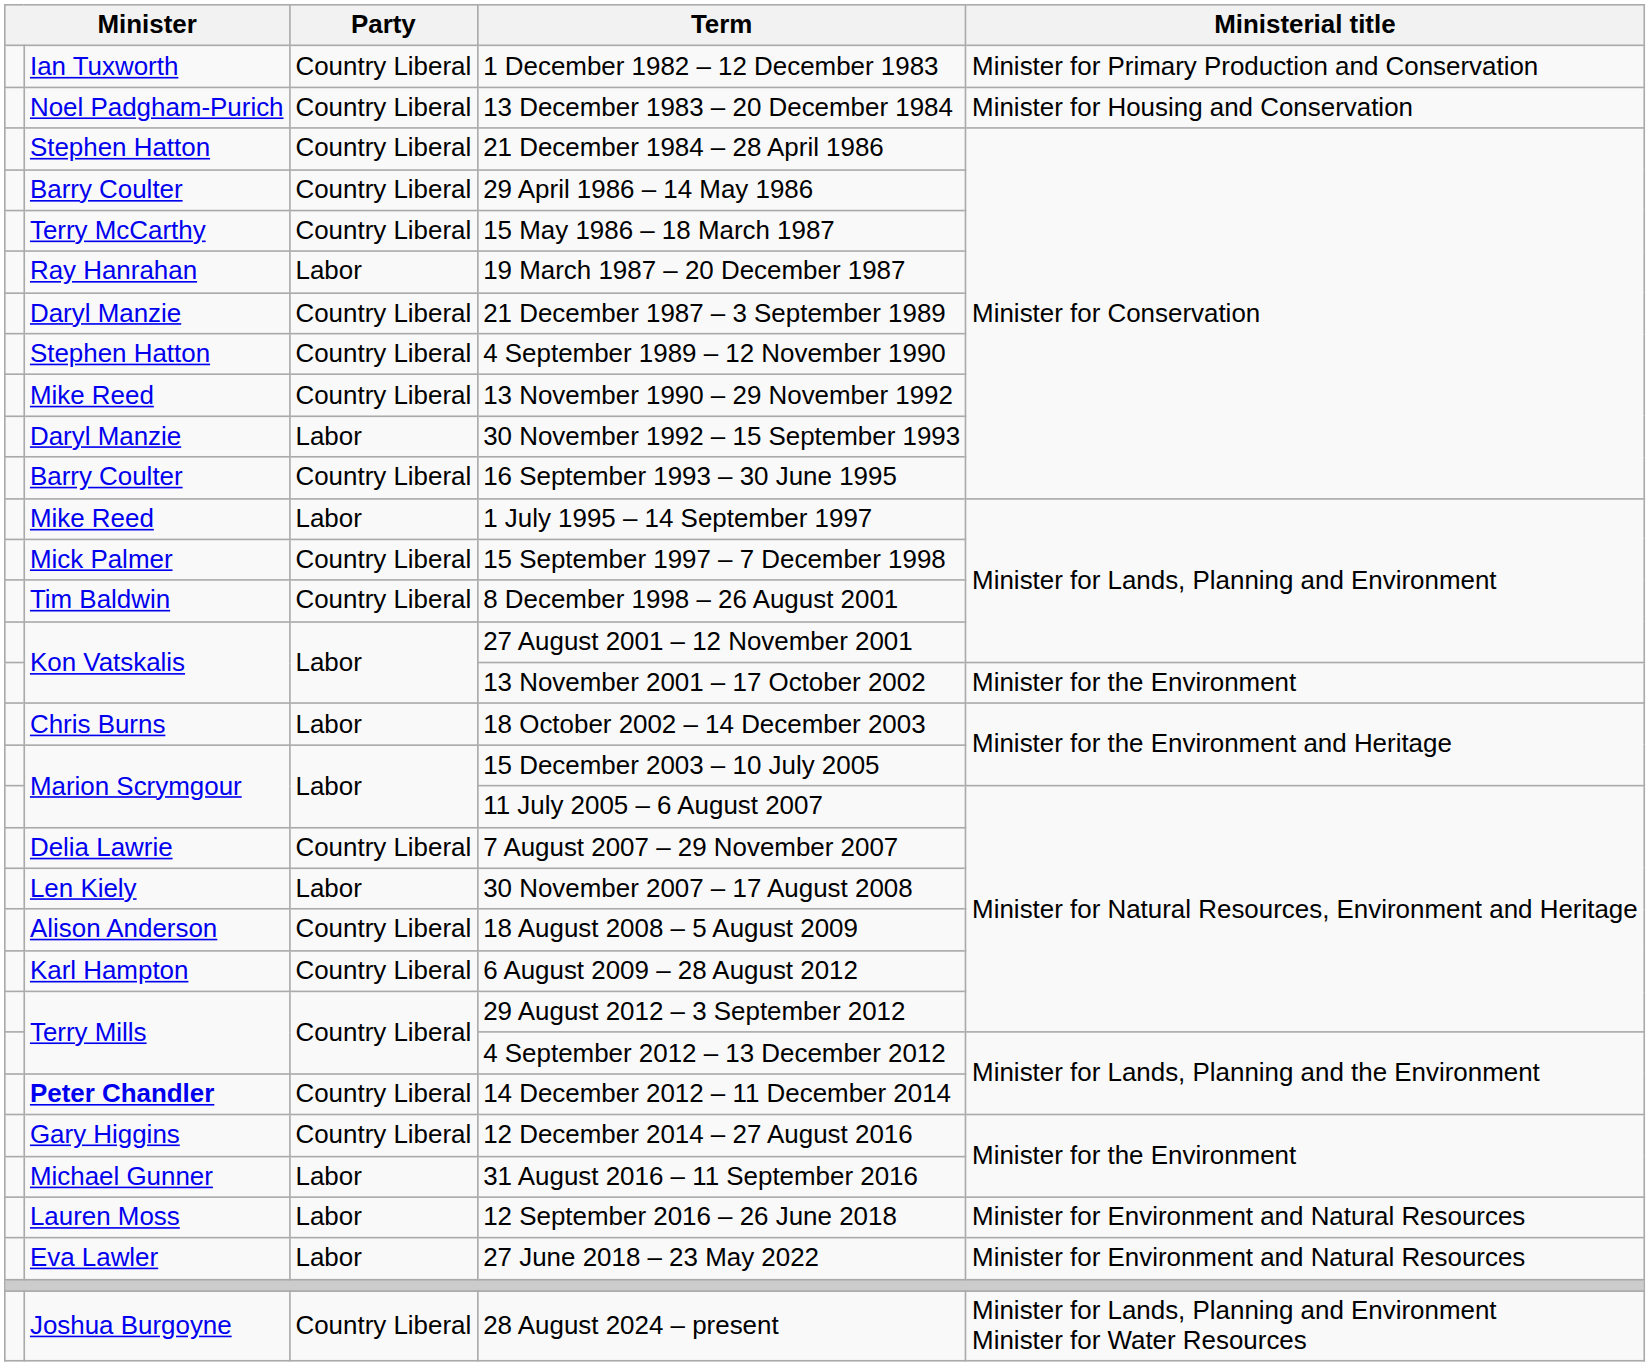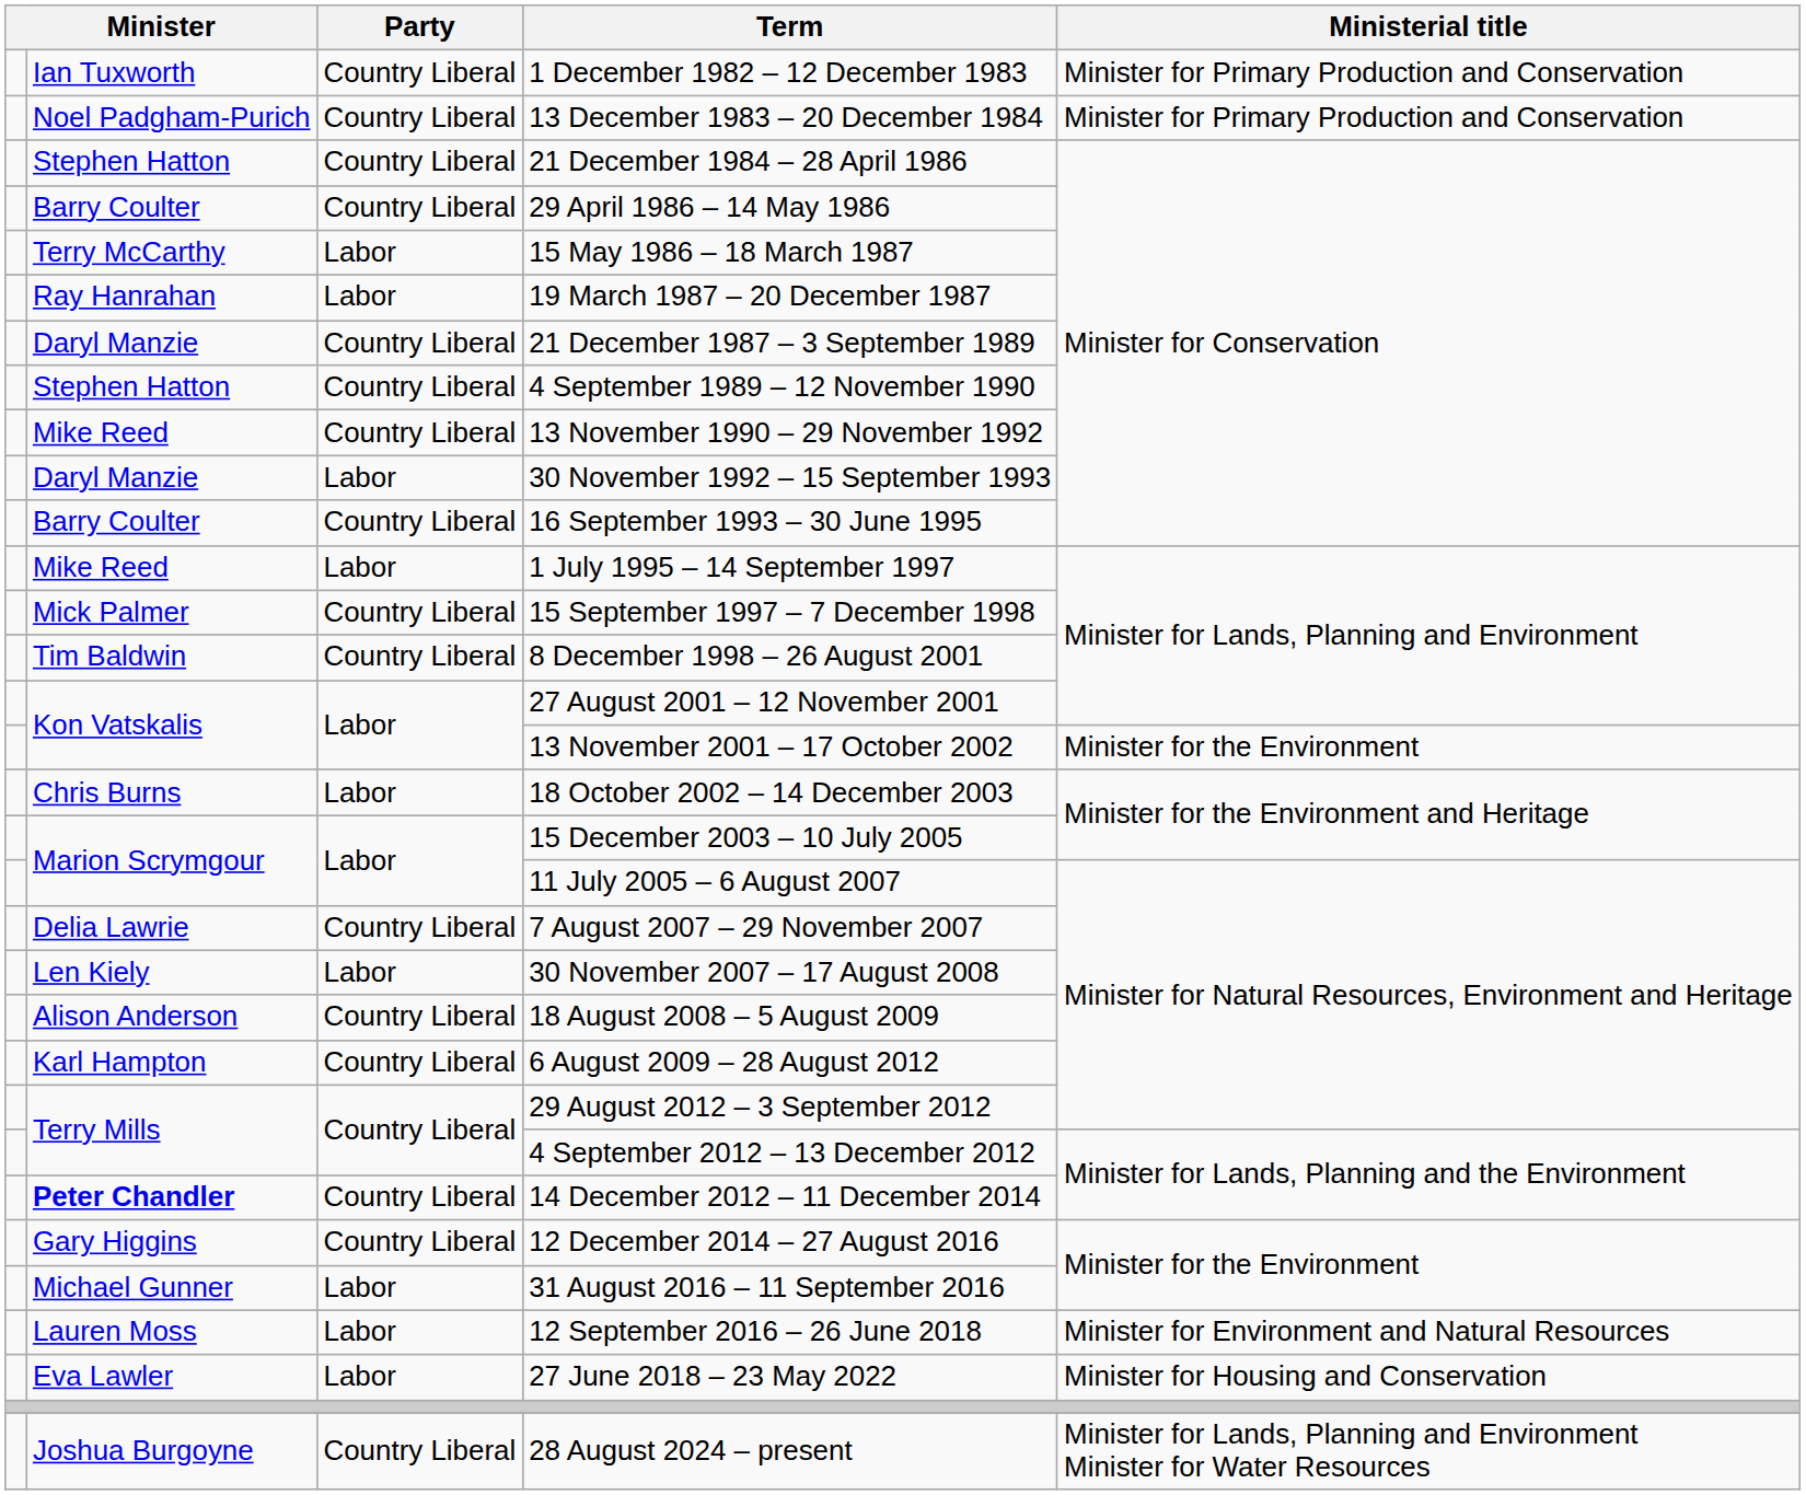13 December 1983 – 20 December 1984 | Ministerial title: Minister for Housing and Conservation -> Minister for Primary Production and Conservation
15 May 1986 – 18 March 1987 | Party: Country Liberal -> Labor
27 June 2018 – 23 May 2022 | Ministerial title: Minister for Environment and Natural Resources -> Minister for Housing and Conservation
